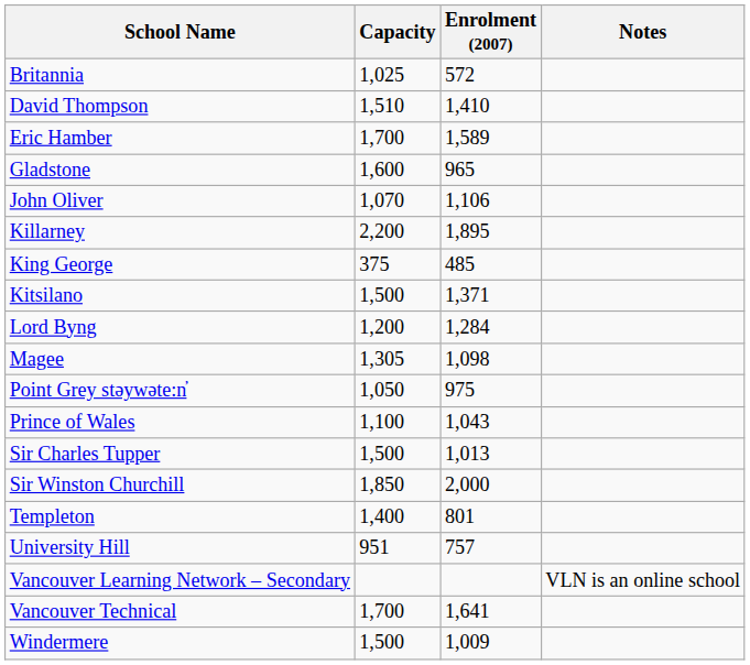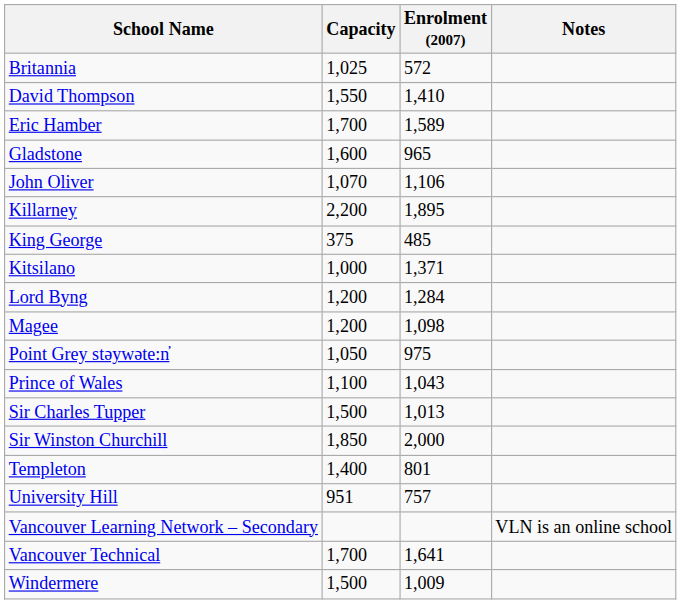David Thompson | Capacity: 1,510 -> 1,550
Kitsilano | Capacity: 1,500 -> 1,000
Magee | Capacity: 1,305 -> 1,200
